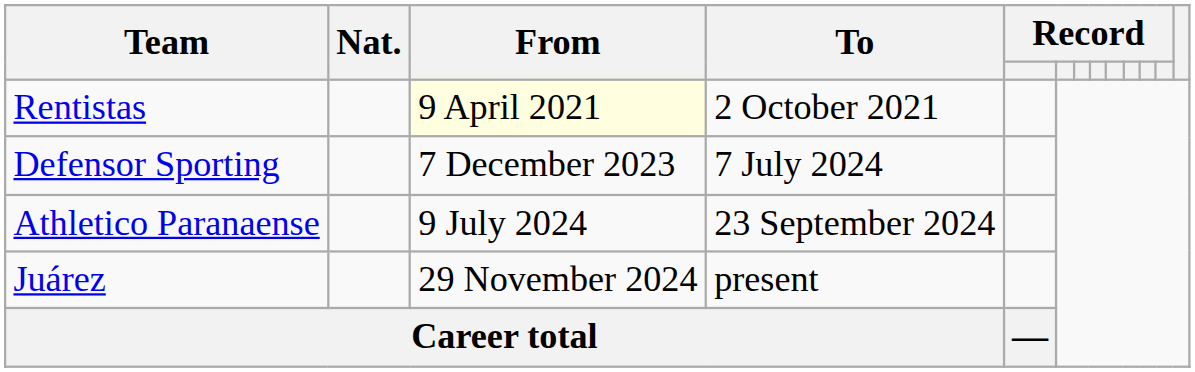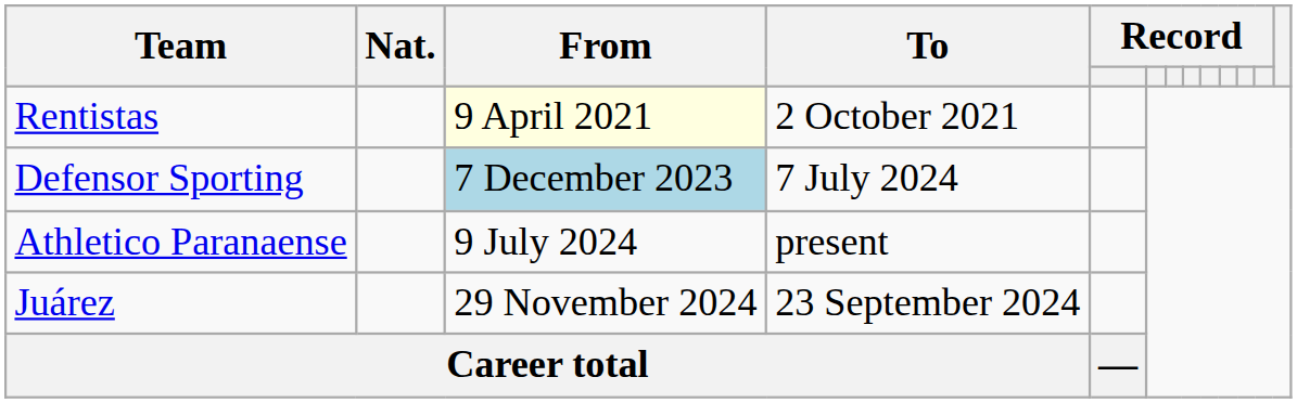Defensor Sporting | From: no background -> lightblue background
Athletico Paranaense | To: 23 September 2024 -> present
Juárez | To: present -> 23 September 2024
